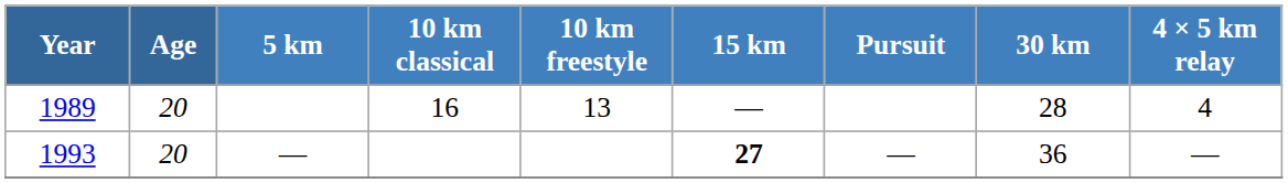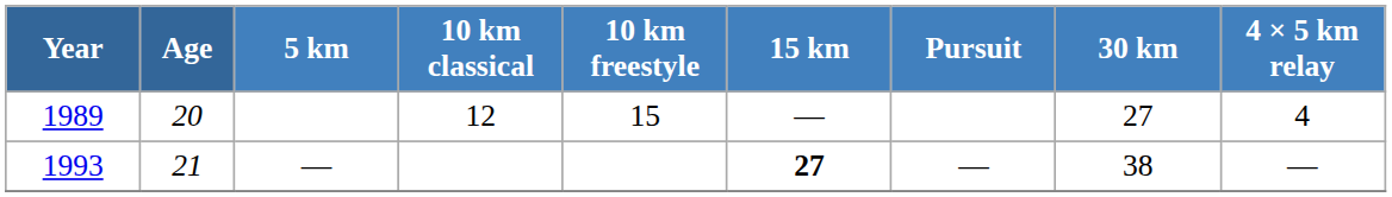1989 | 10 km classical: 16 -> 12
1989 | 10 km freestyle: 13 -> 15
1989 | 30 km: 28 -> 27
1993 | Age: 20 -> 21
1993 | 30 km: 36 -> 38
